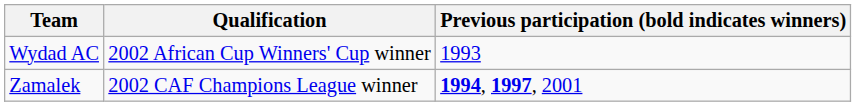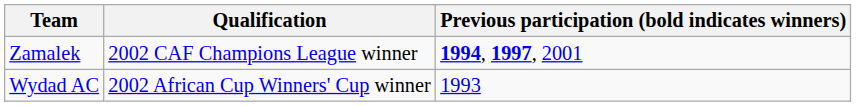rows swapped: Zamalek <-> Wydad AC
